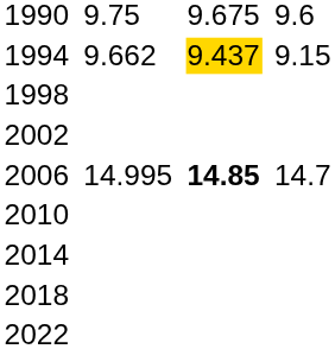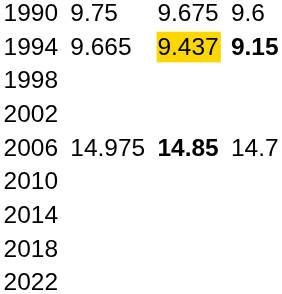1994 | column 3: 9.662 -> 9.665
1994 | column 7: normal -> bold
2006 | column 3: 14.995 -> 14.975
